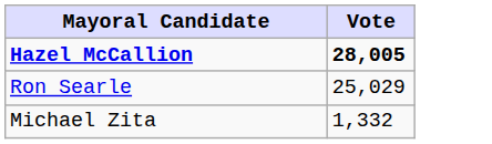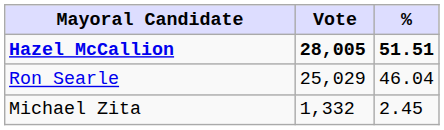+ column: % | 51.51 | 46.04 | 2.45
